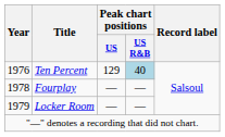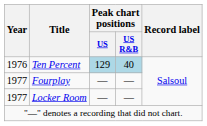Ten Percent | Peak chart positions / US: no background -> lightblue background
Fourplay | Year: 1978 -> 1977
Locker Room | Year: 1979 -> 1977
